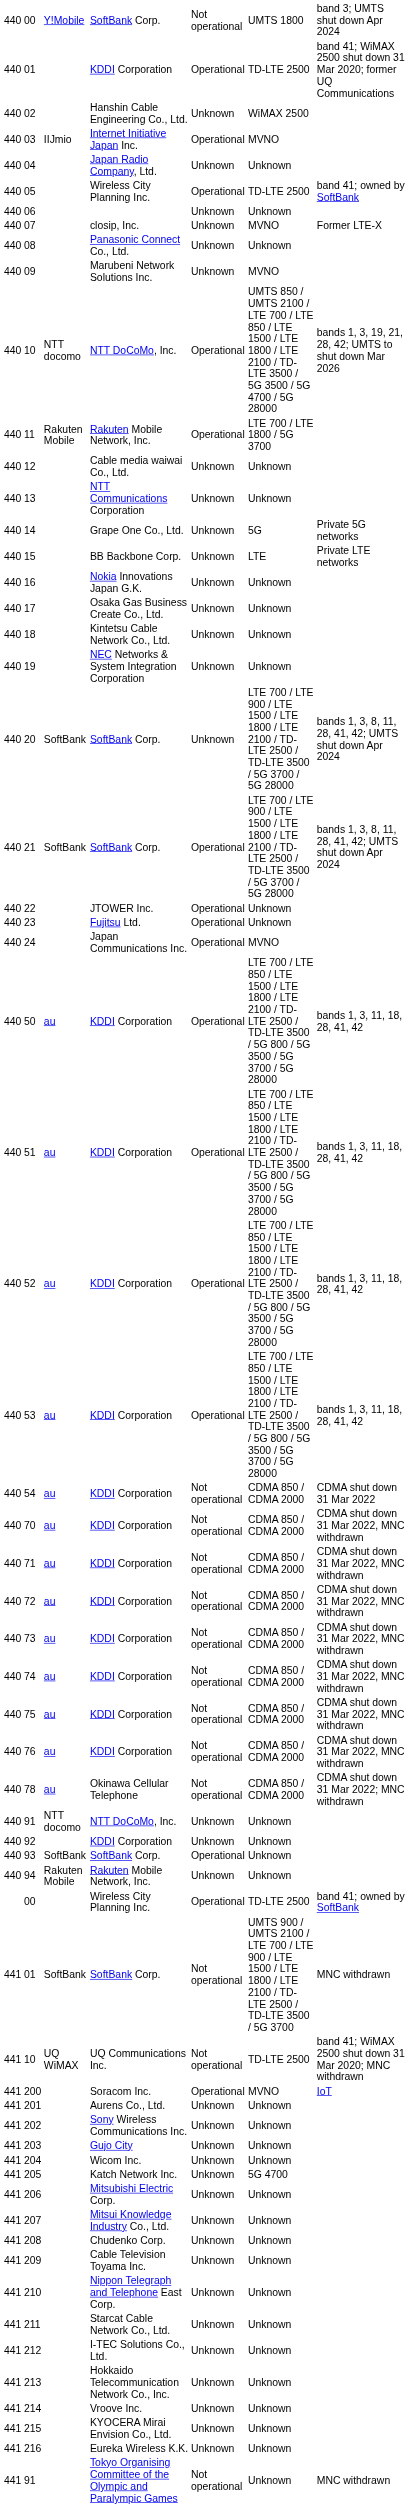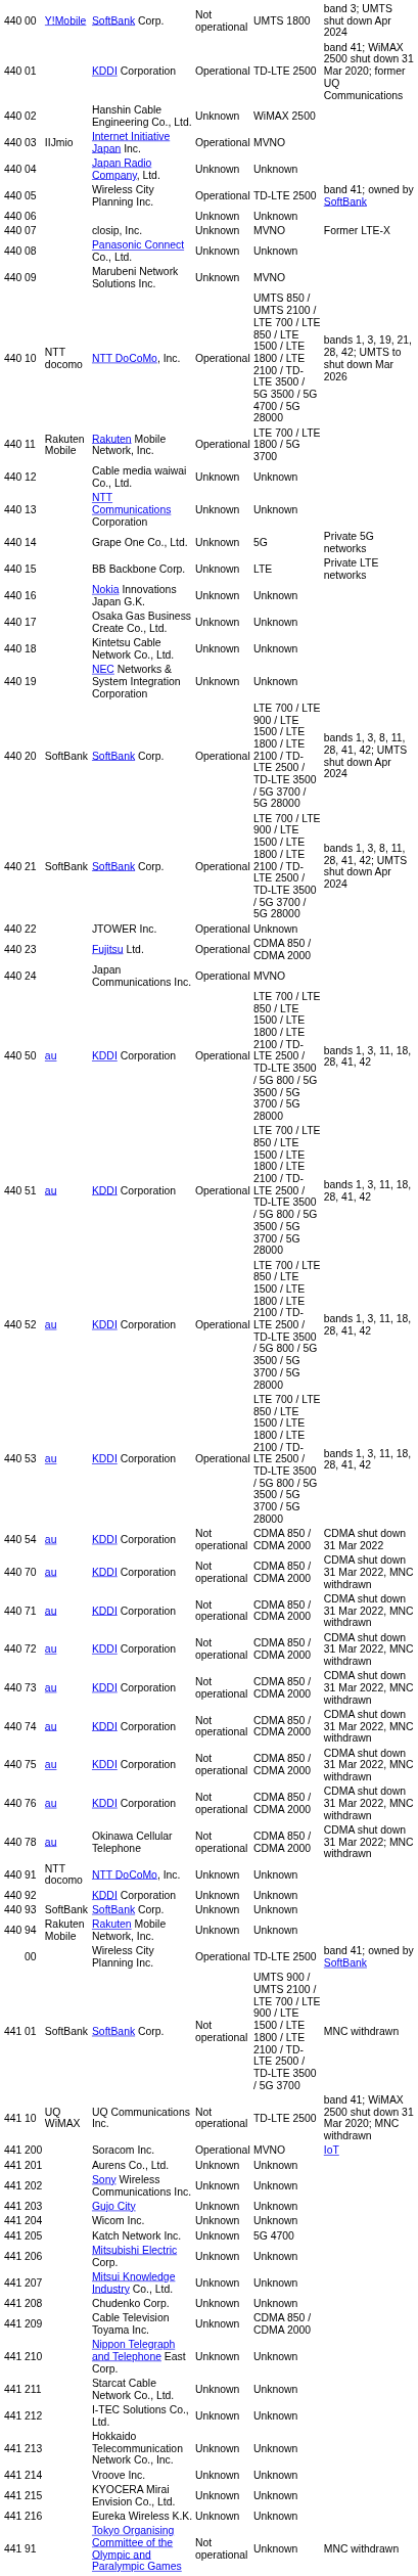20 | column 5: Unknown -> Operational
23 | column 6: Unknown -> CDMA 850 / CDMA 2000
93 | column 5: Operational -> Unknown
209 | column 6: Unknown -> CDMA 850 / CDMA 2000
